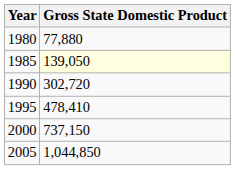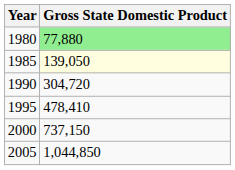1980 | Gross State Domestic Product: no background -> lightgreen background
1990 | Gross State Domestic Product: 302,720 -> 304,720
